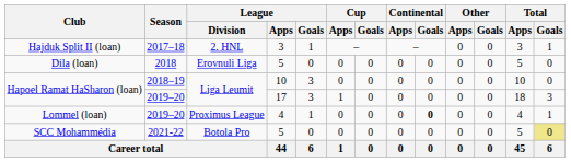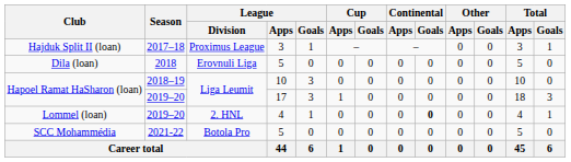Hajduk Split II (loan) | League / Division: 2. HNL -> Proximus League
Lommel (loan) | League / Division: Proximus League -> 2. HNL
SCC Mohammédia | Total / Goals: khaki background -> no background
